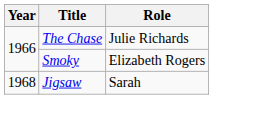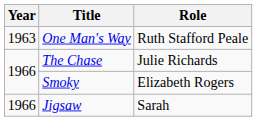+ row: 1963 | One Man's Way | Ruth Stafford Peale
Jigsaw | Year: 1968 -> 1966
